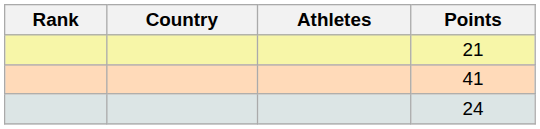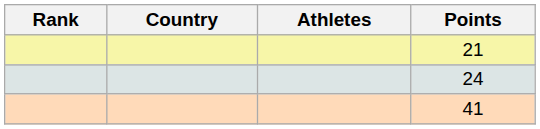rows swapped: 24 <-> 41
